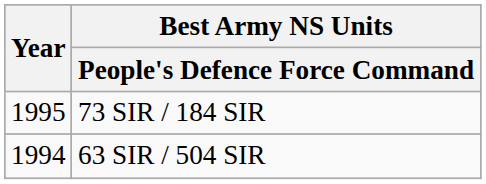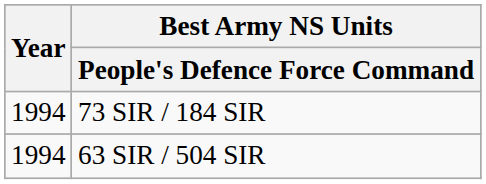73 SIR / 184 SIR | Year: 1995 -> 1994
